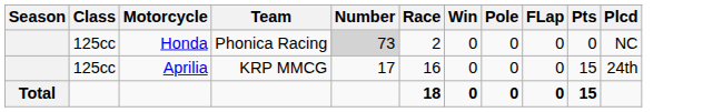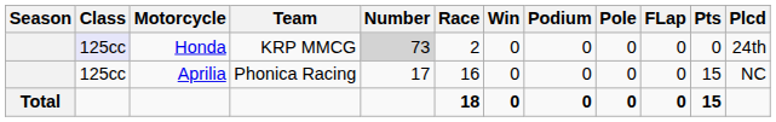+ column: Podium | 0 | 0 | 0
Honda | Class: no background -> lavender background
Honda | Team: Phonica Racing -> KRP MMCG
Honda | Plcd: NC -> 24th
Aprilia | Team: KRP MMCG -> Phonica Racing
Aprilia | Plcd: 24th -> NC
